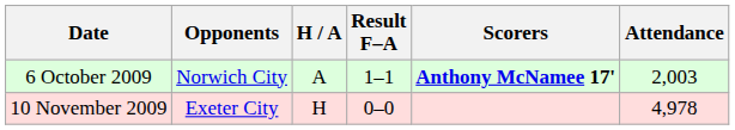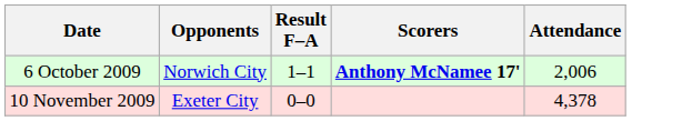- column: H / A | A | H
6 October 2009 | Attendance: 2,003 -> 2,006
10 November 2009 | Attendance: 4,978 -> 4,378
